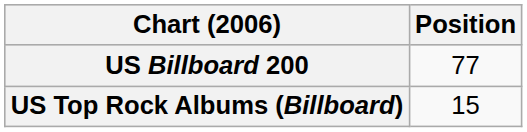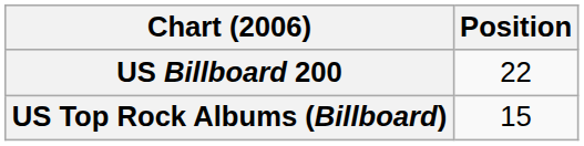US Billboard 200 | Position: 77 -> 22
